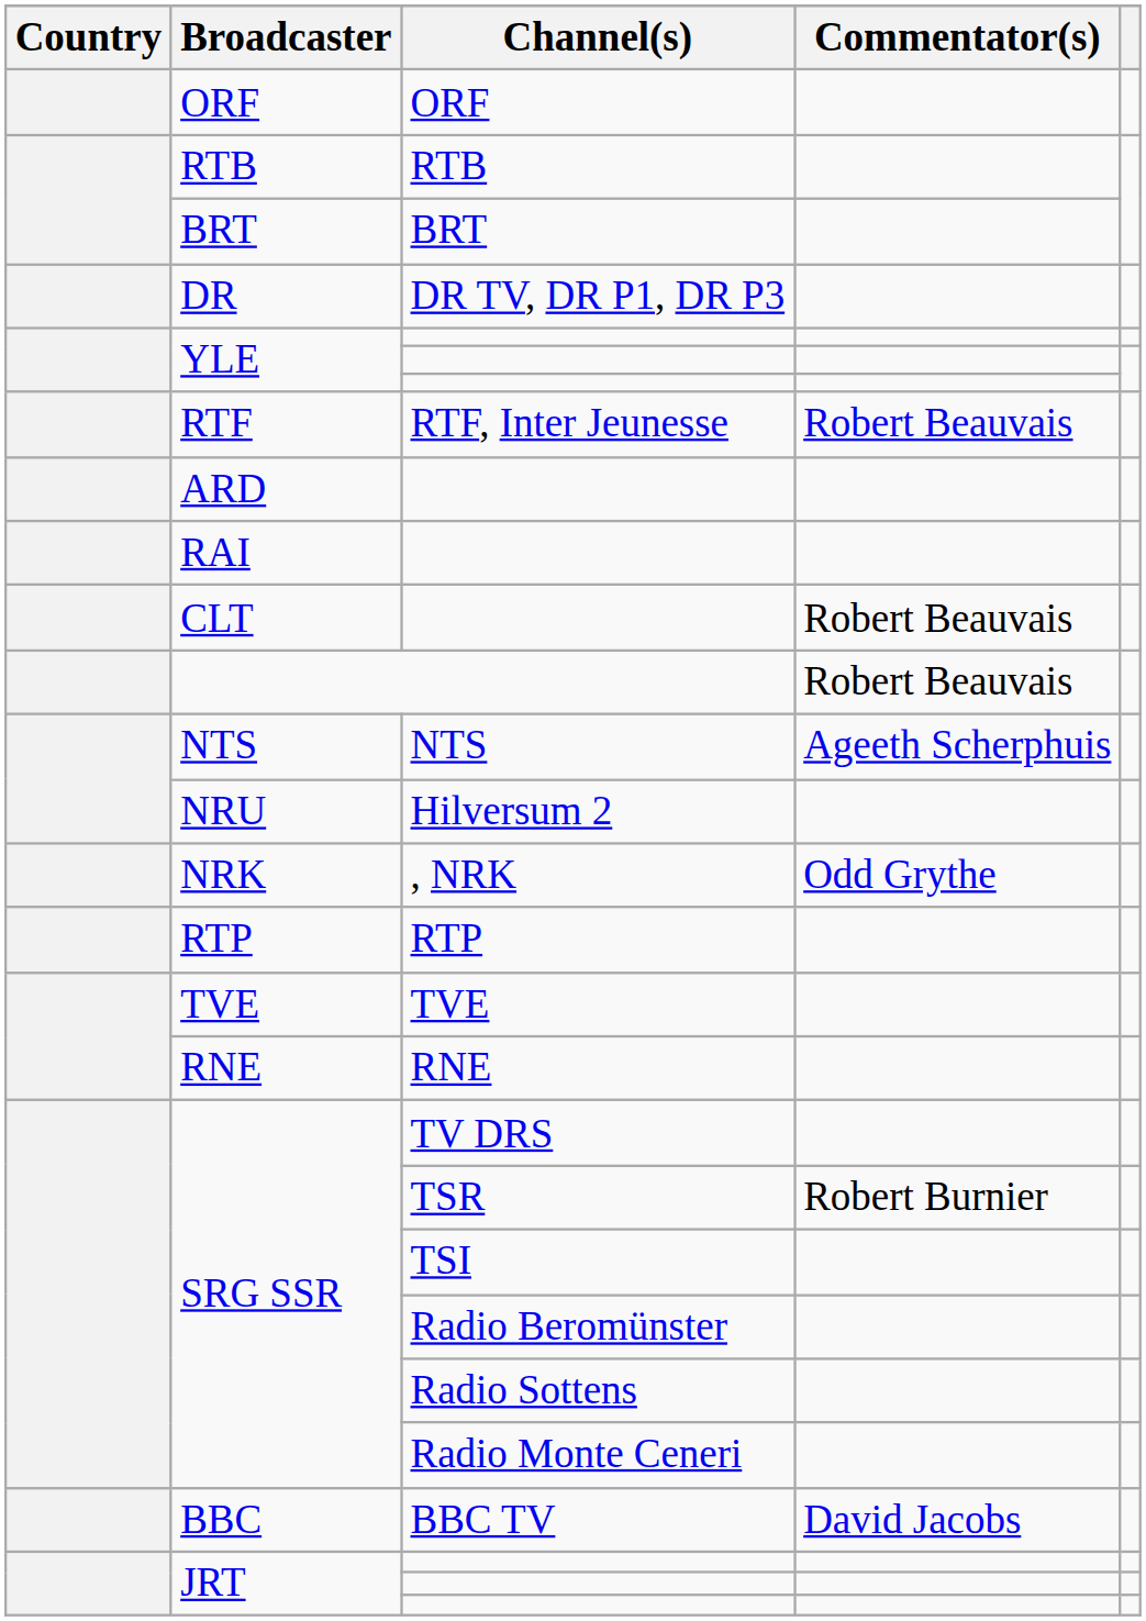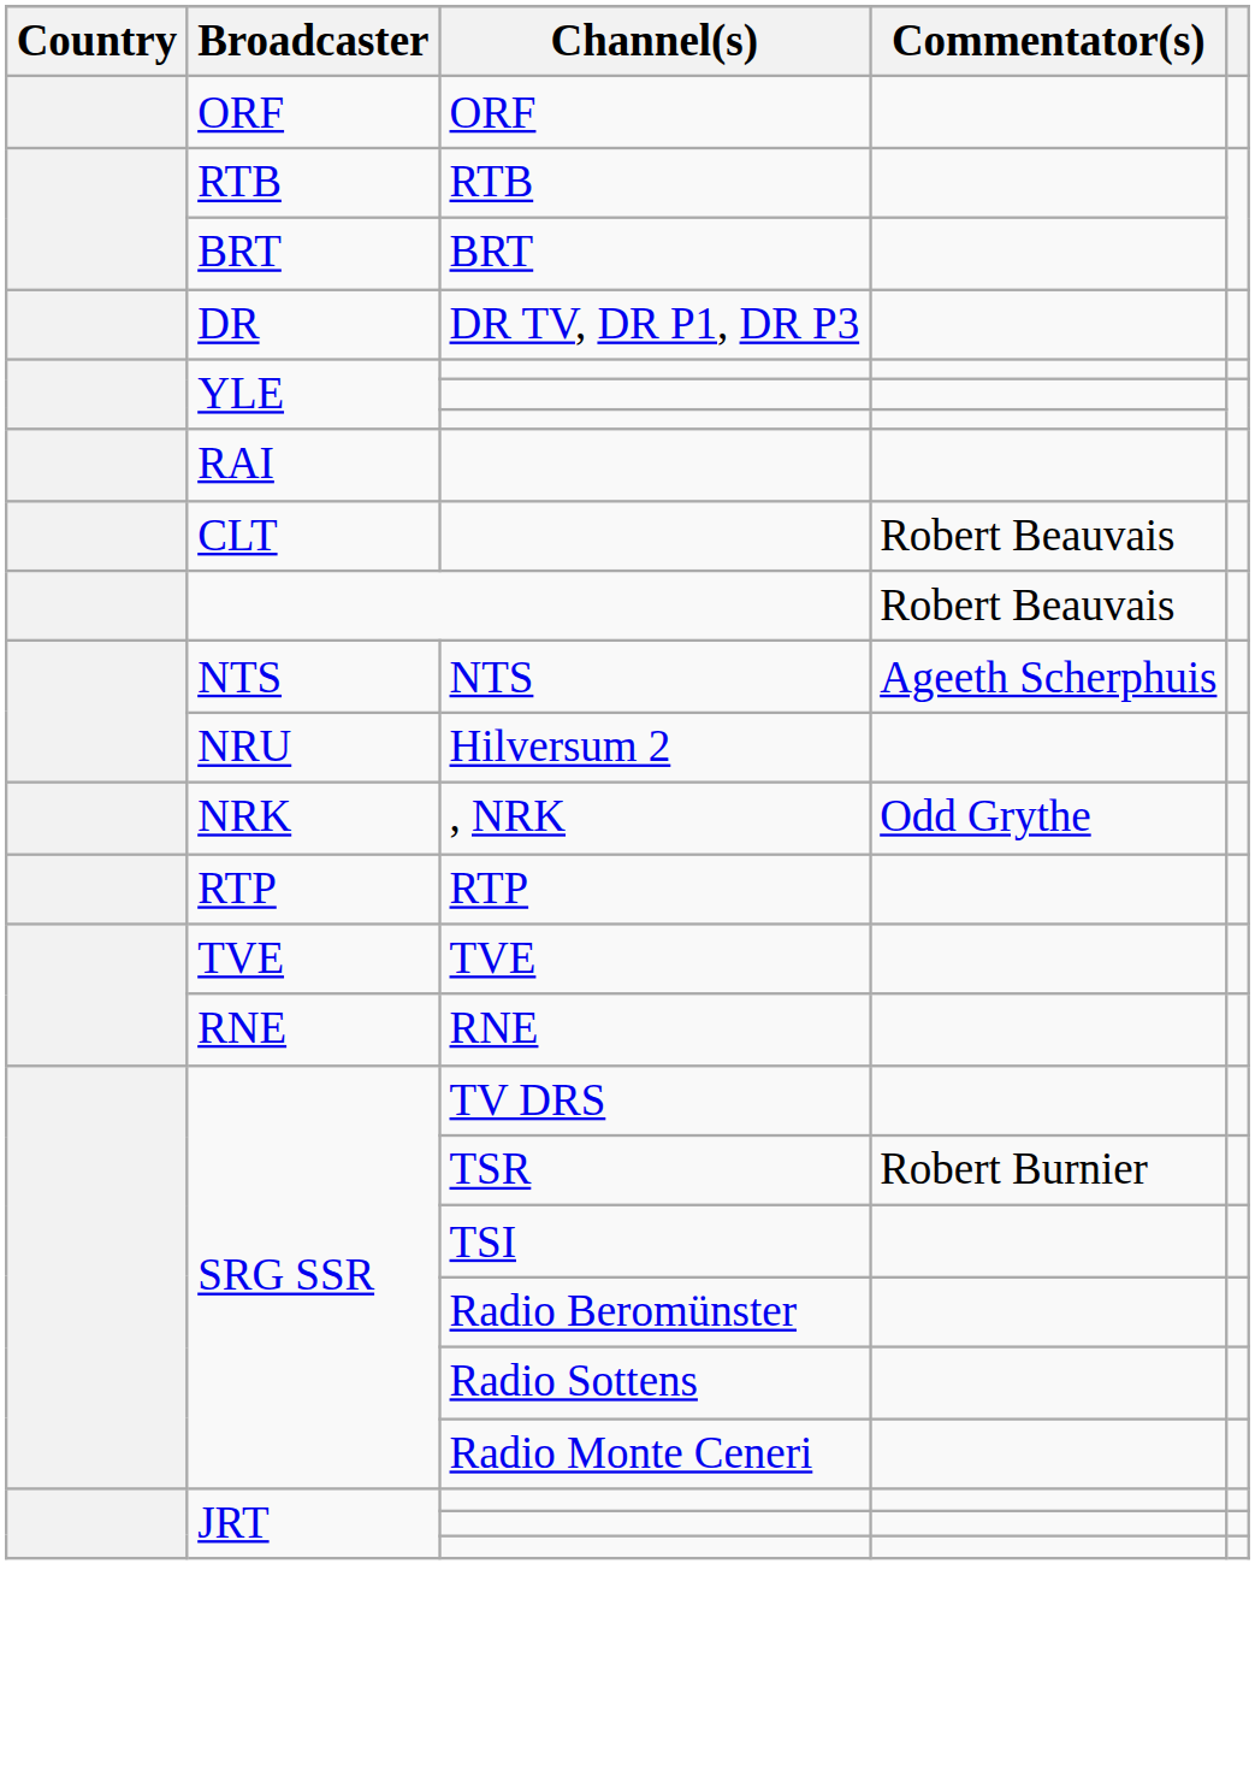- row: RTF | RTF, Inter Jeunesse | Robert Beauvais
- row: ARD
- row: BBC | BBC TV | David Jacobs
